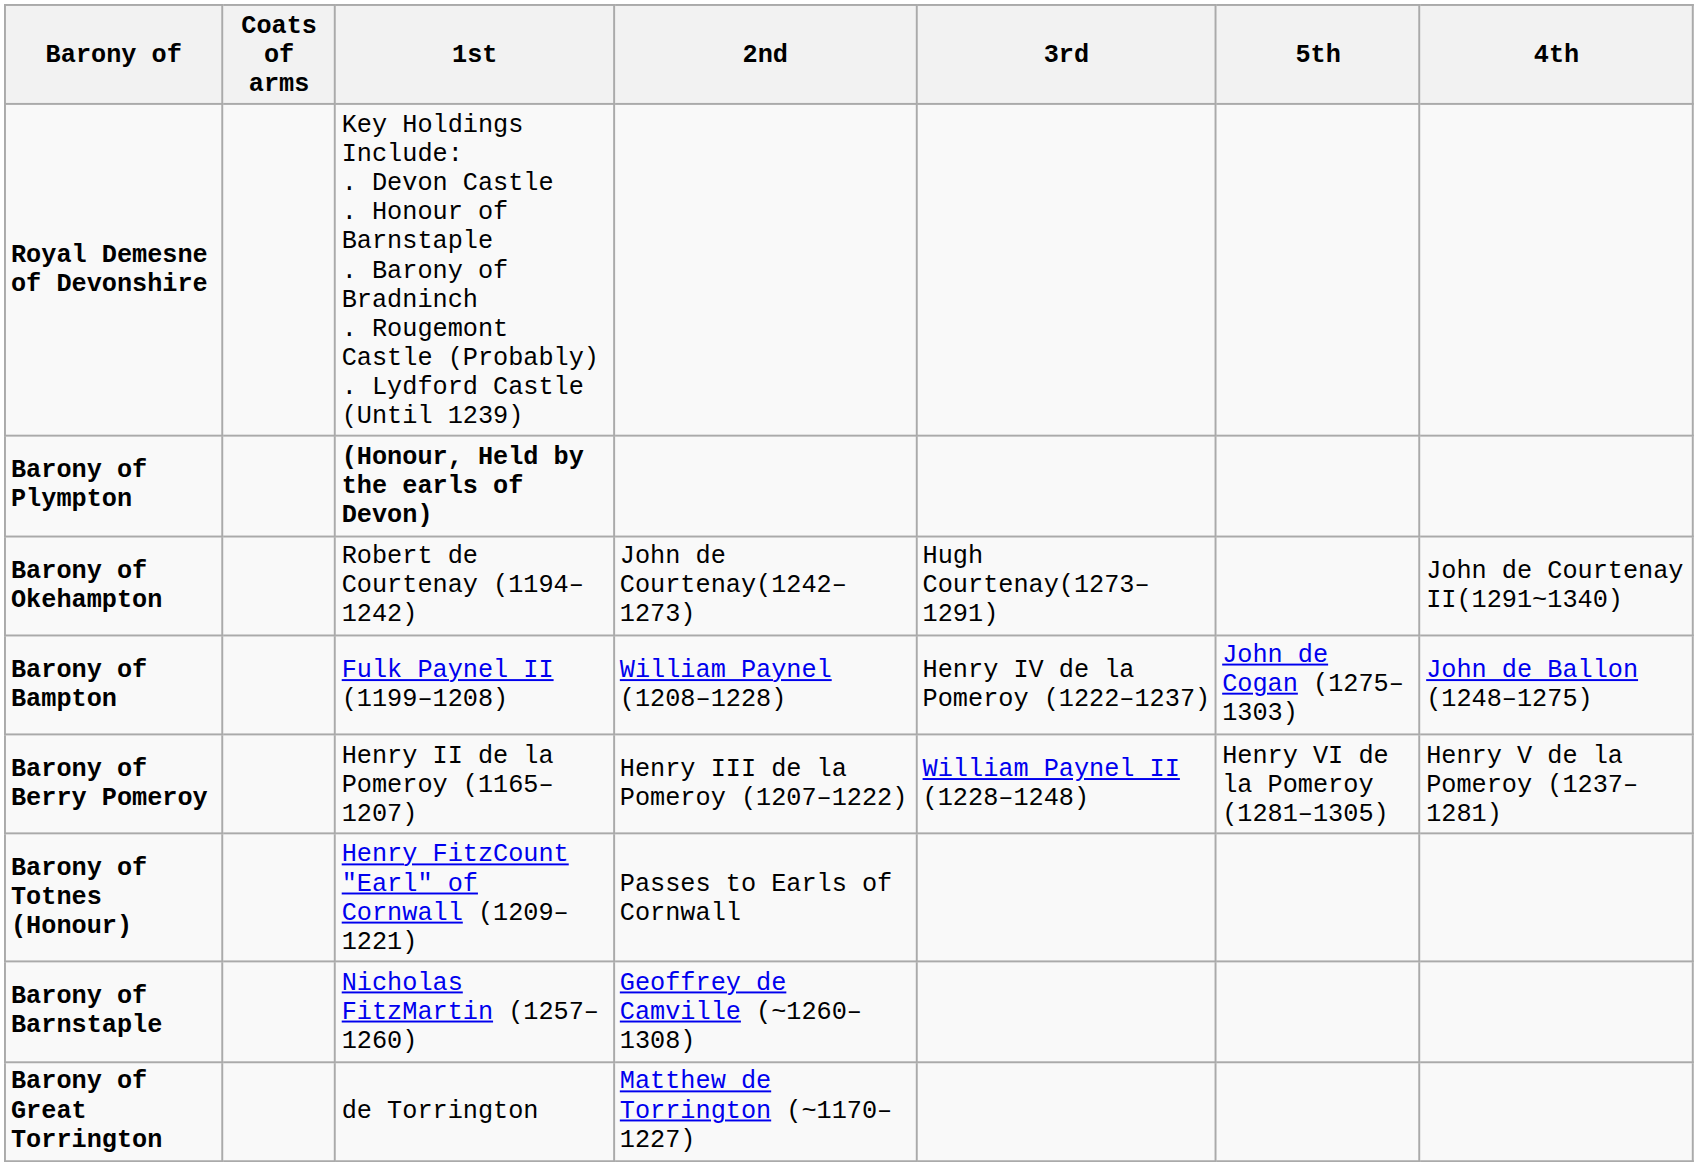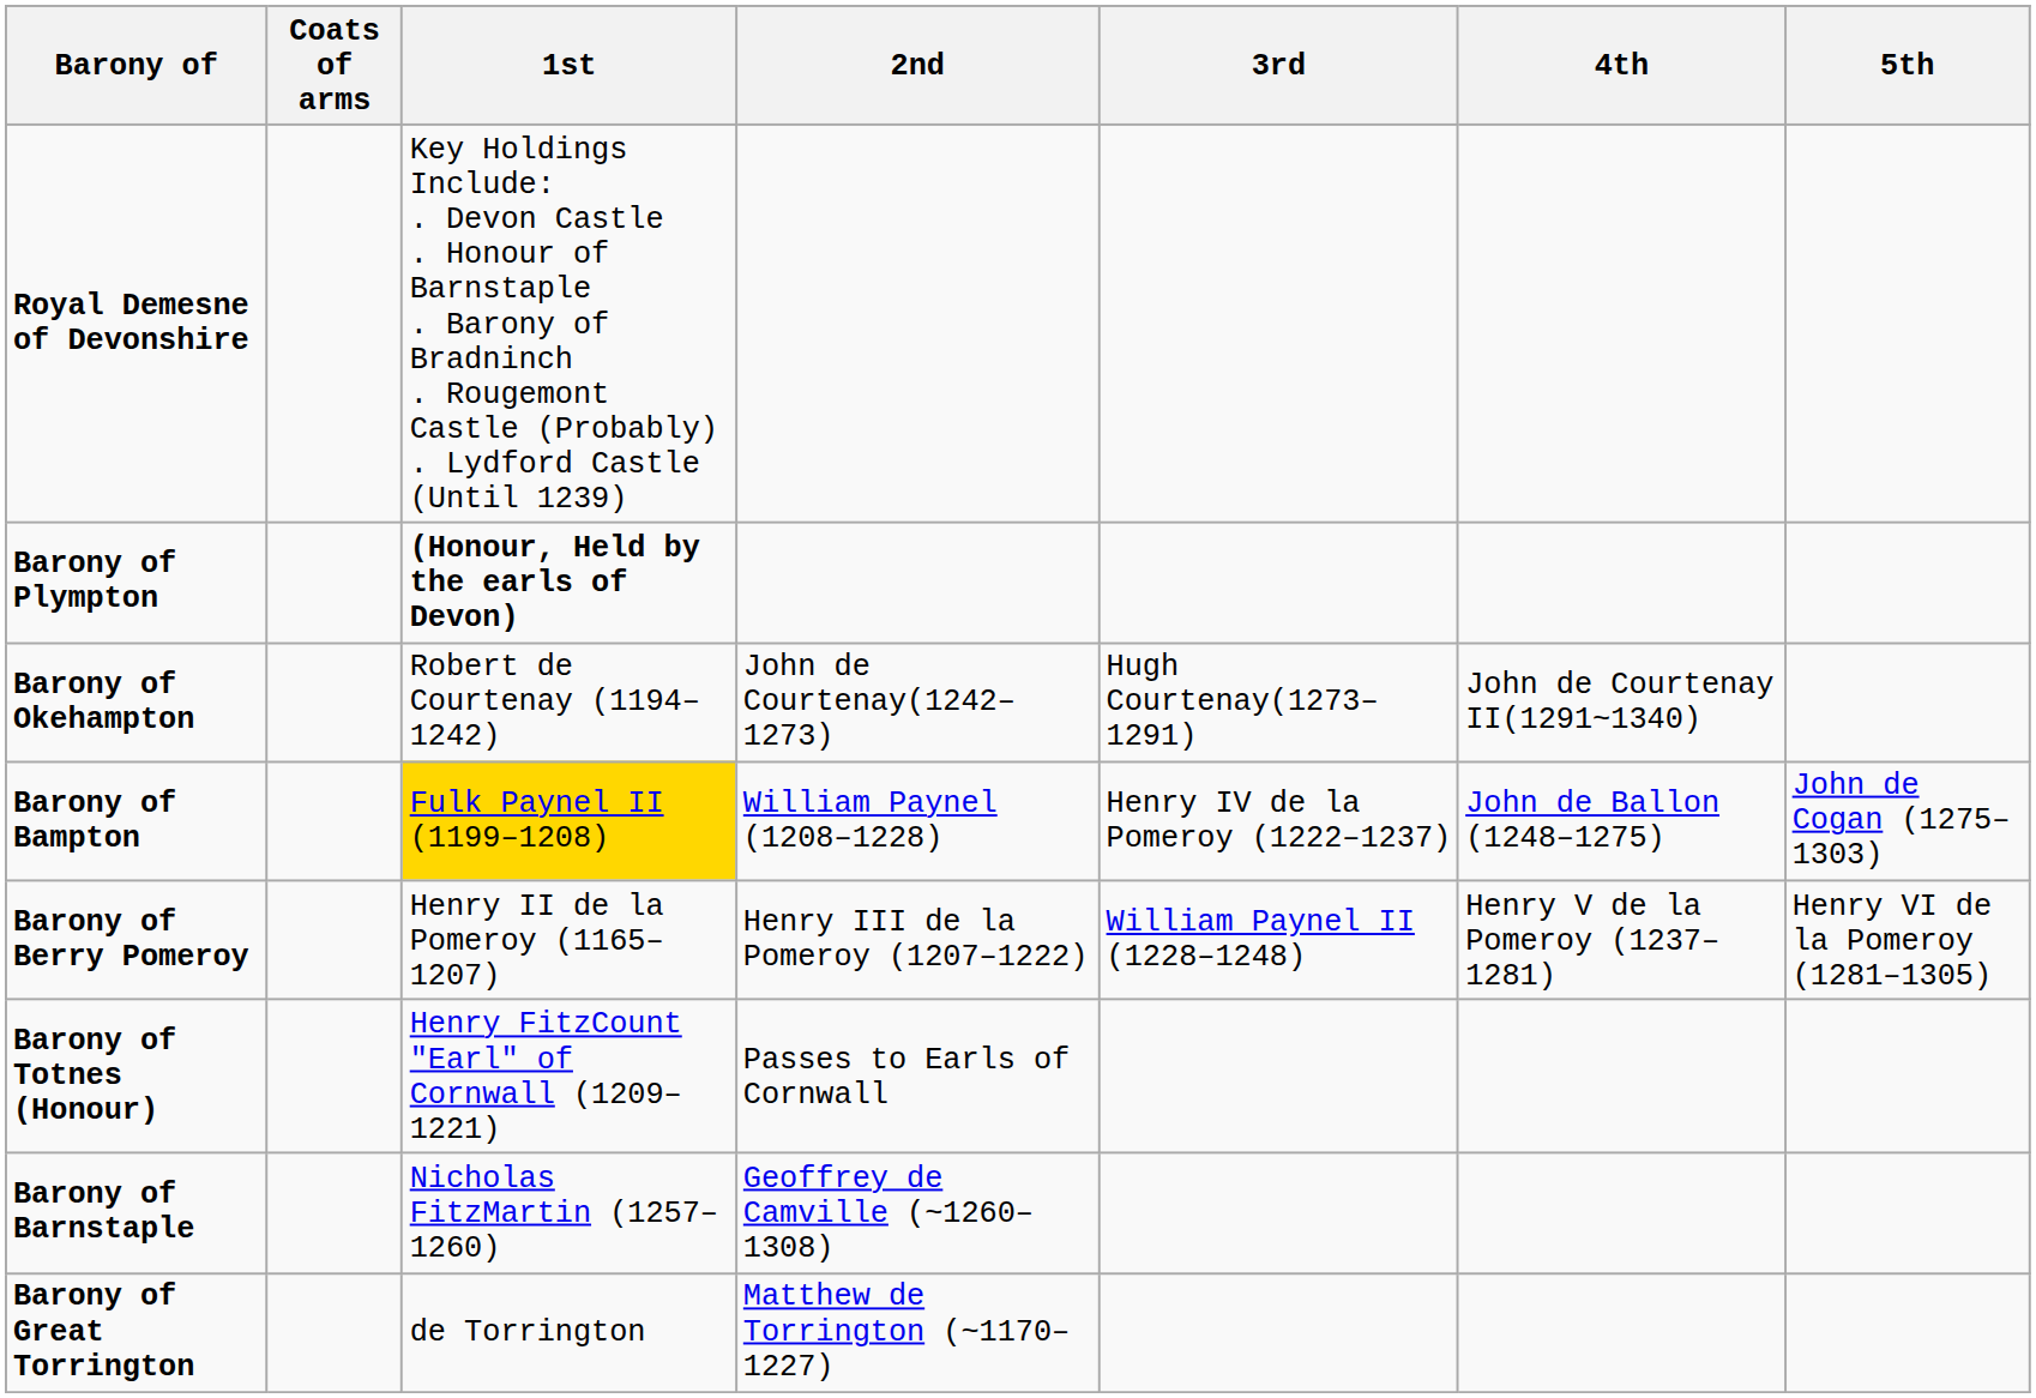columns swapped: 4th <-> 5th
Barony of Bampton | 1st: no background -> gold background
